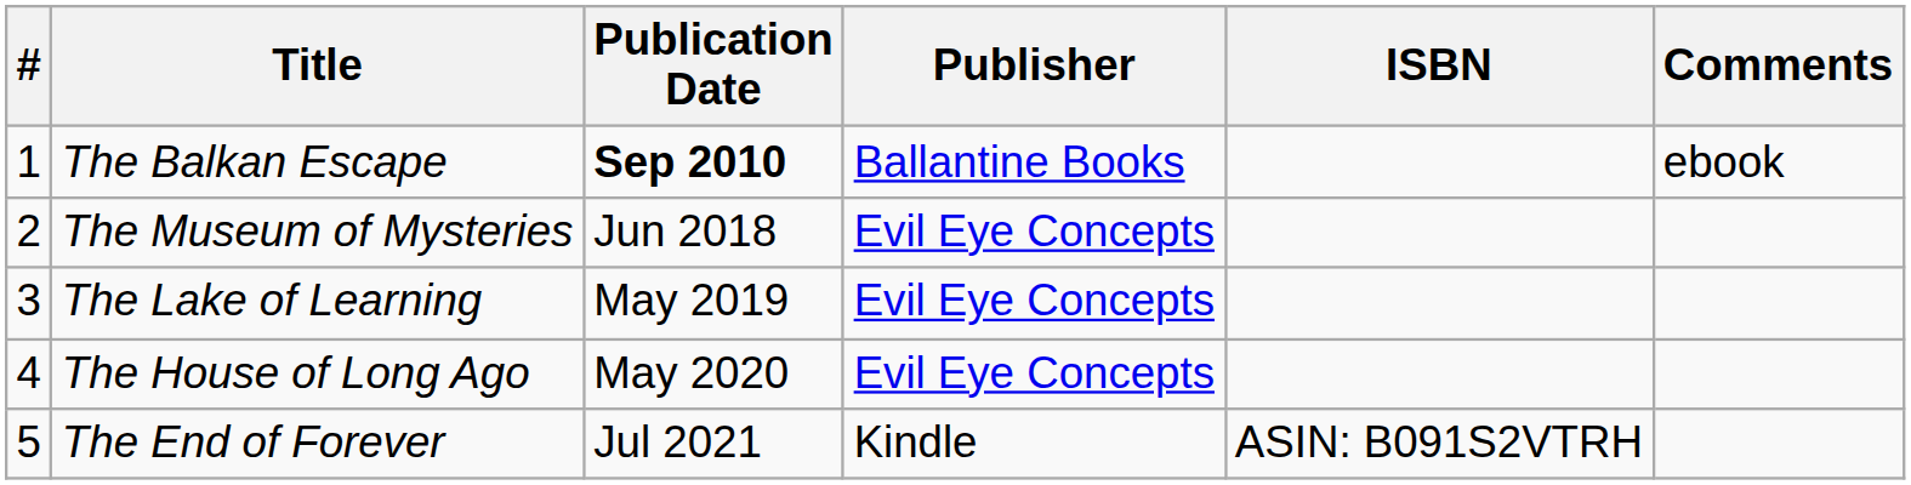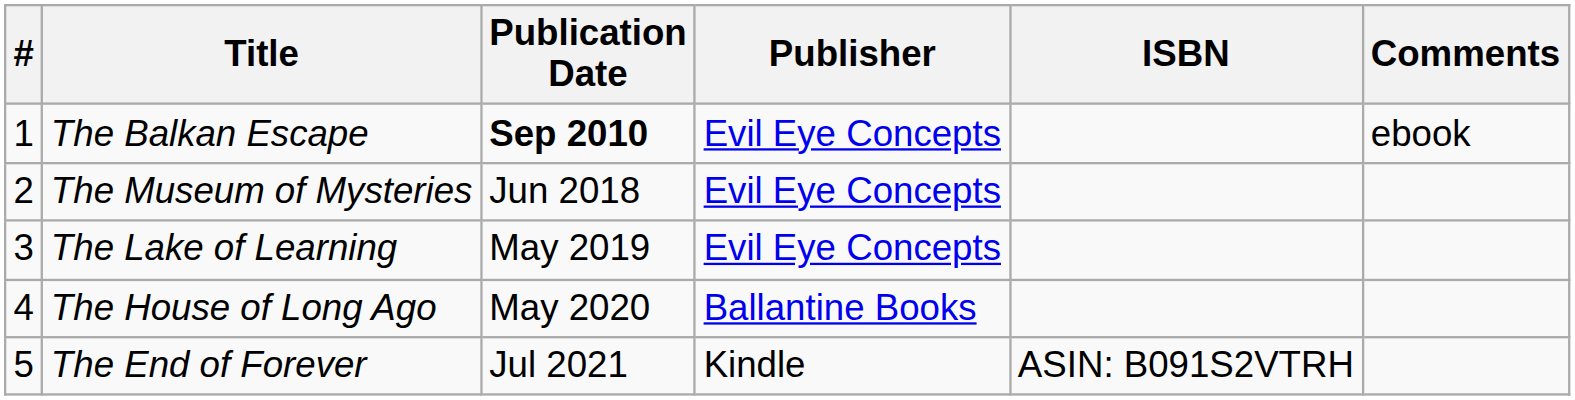The Balkan Escape | Publisher: Ballantine Books -> Evil Eye Concepts
The House of Long Ago | Publisher: Evil Eye Concepts -> Ballantine Books
